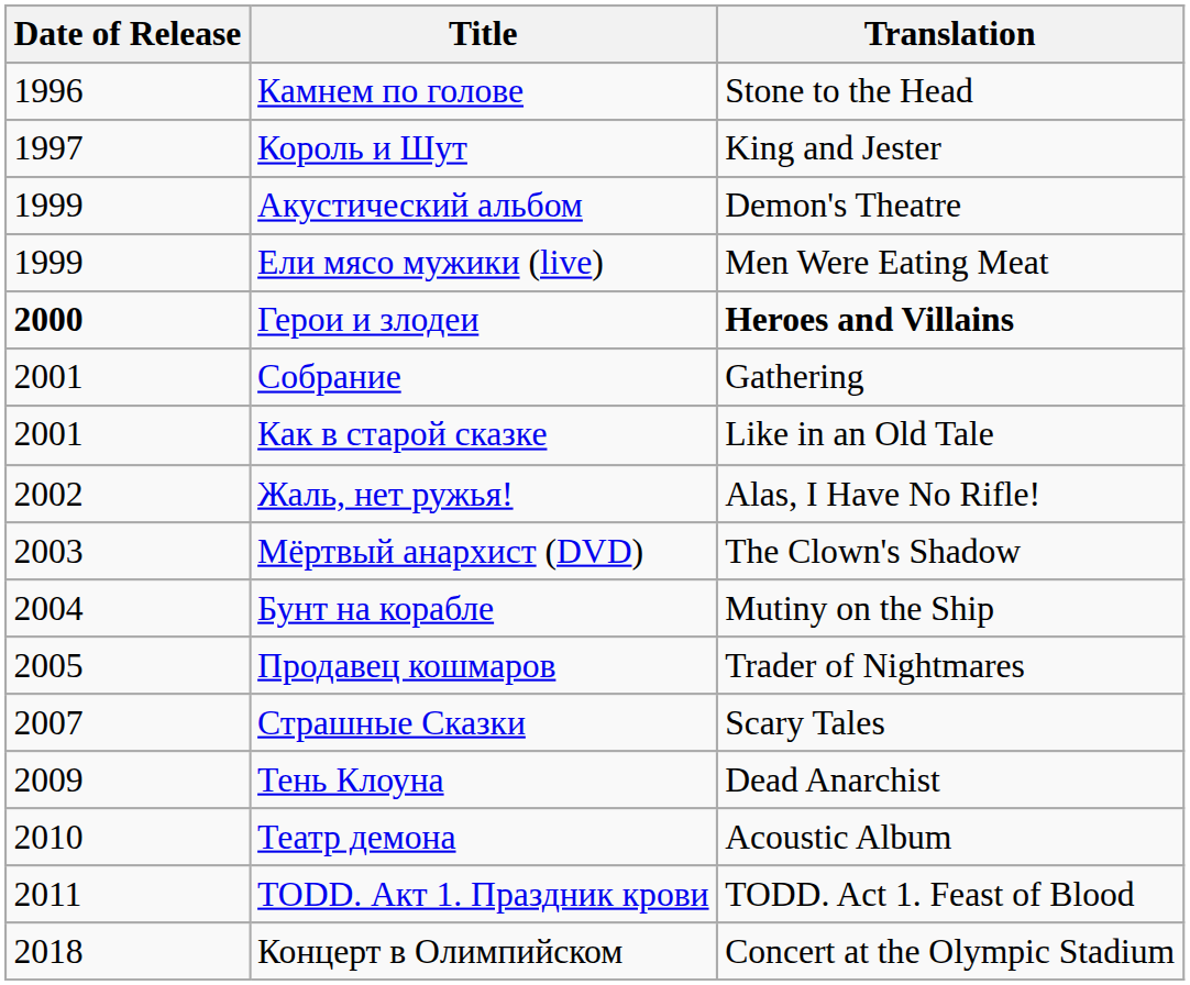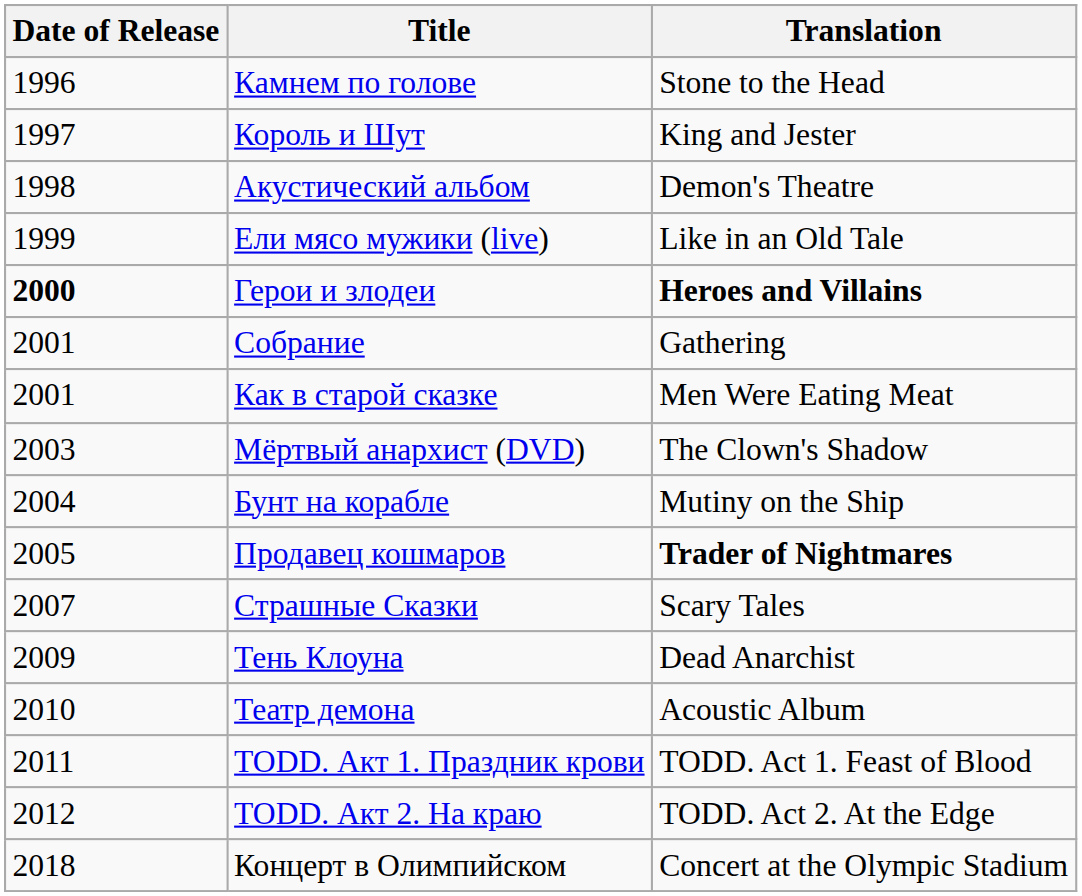Акустический альбом | Date of Release: 1999 -> 1998
Ели мясо мужики (live) | Translation: Men Were Eating Meat -> Like in an Old Tale
Как в старой сказке | Translation: Like in an Old Tale -> Men Were Eating Meat
- row: 2002 | Жаль, нет ружья! | Alas, I Have No Rifle!
Продавец кошмаров | Translation: normal -> bold
+ row: 2012 | TODD. Акт 2. На краю | TODD. Act 2. At the Edge
